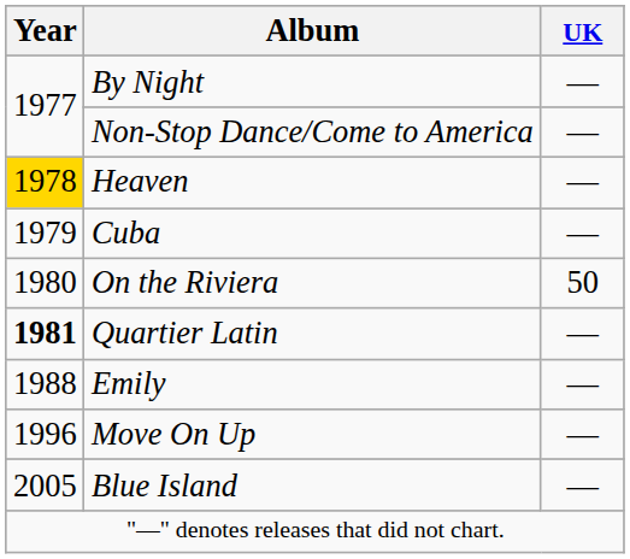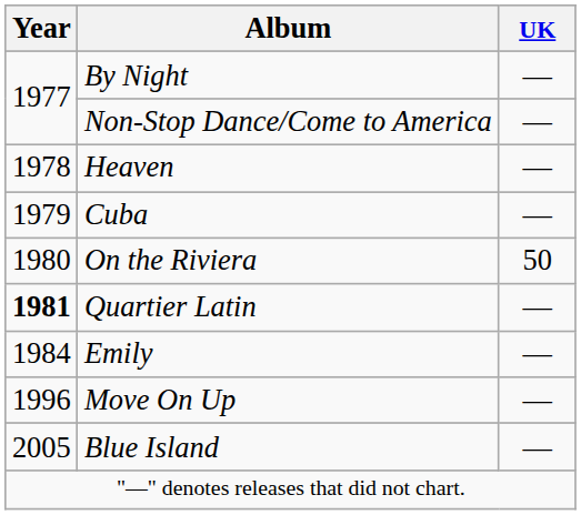Heaven | Year: gold background -> no background
Emily | Year: 1988 -> 1984
